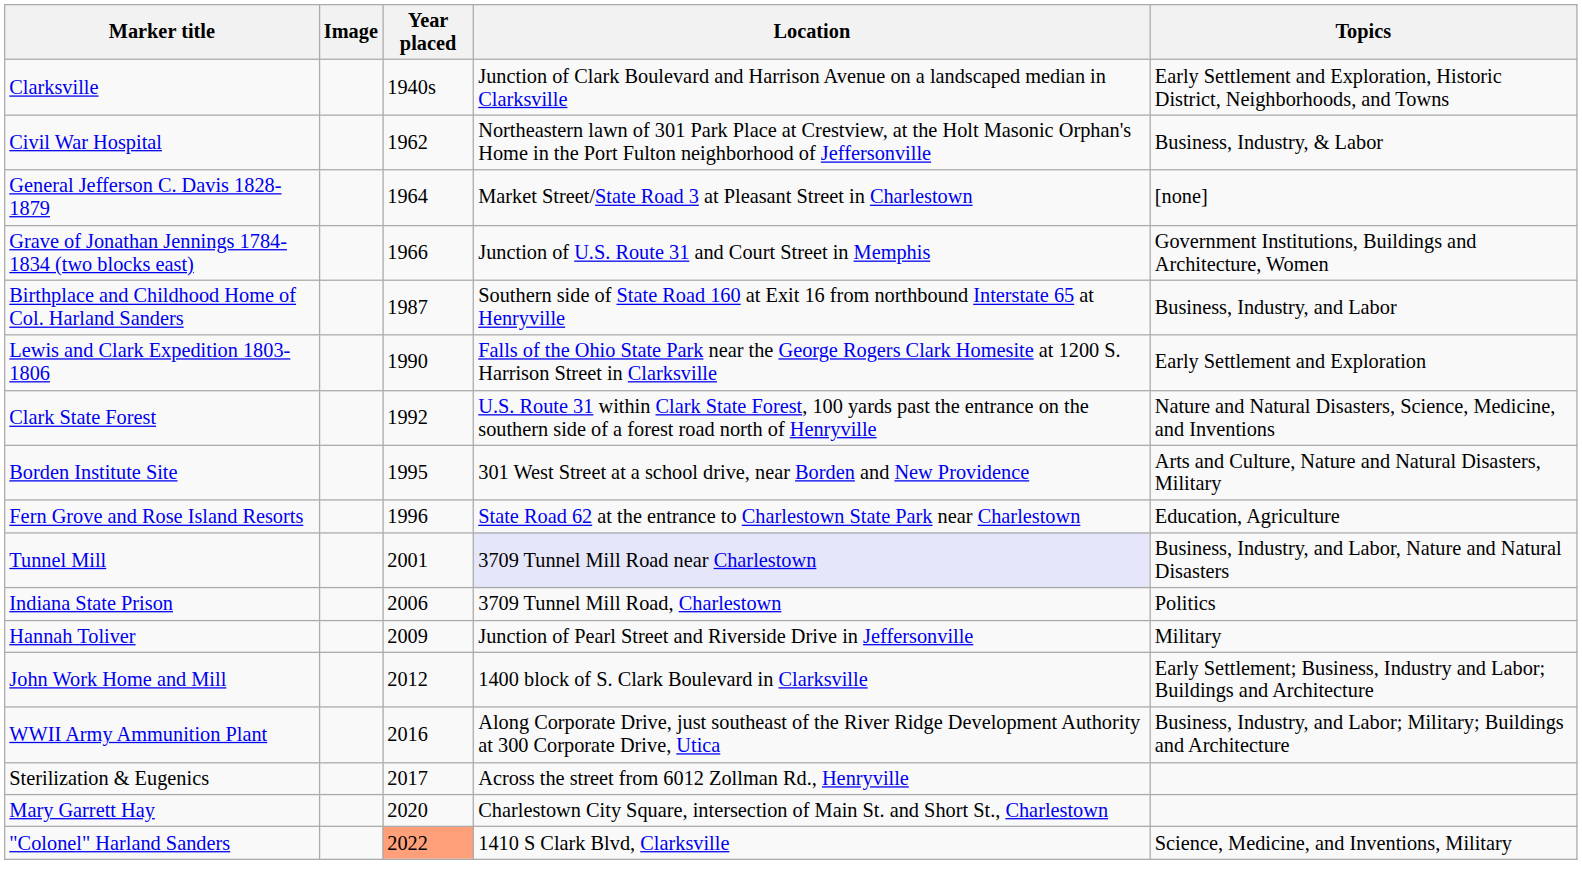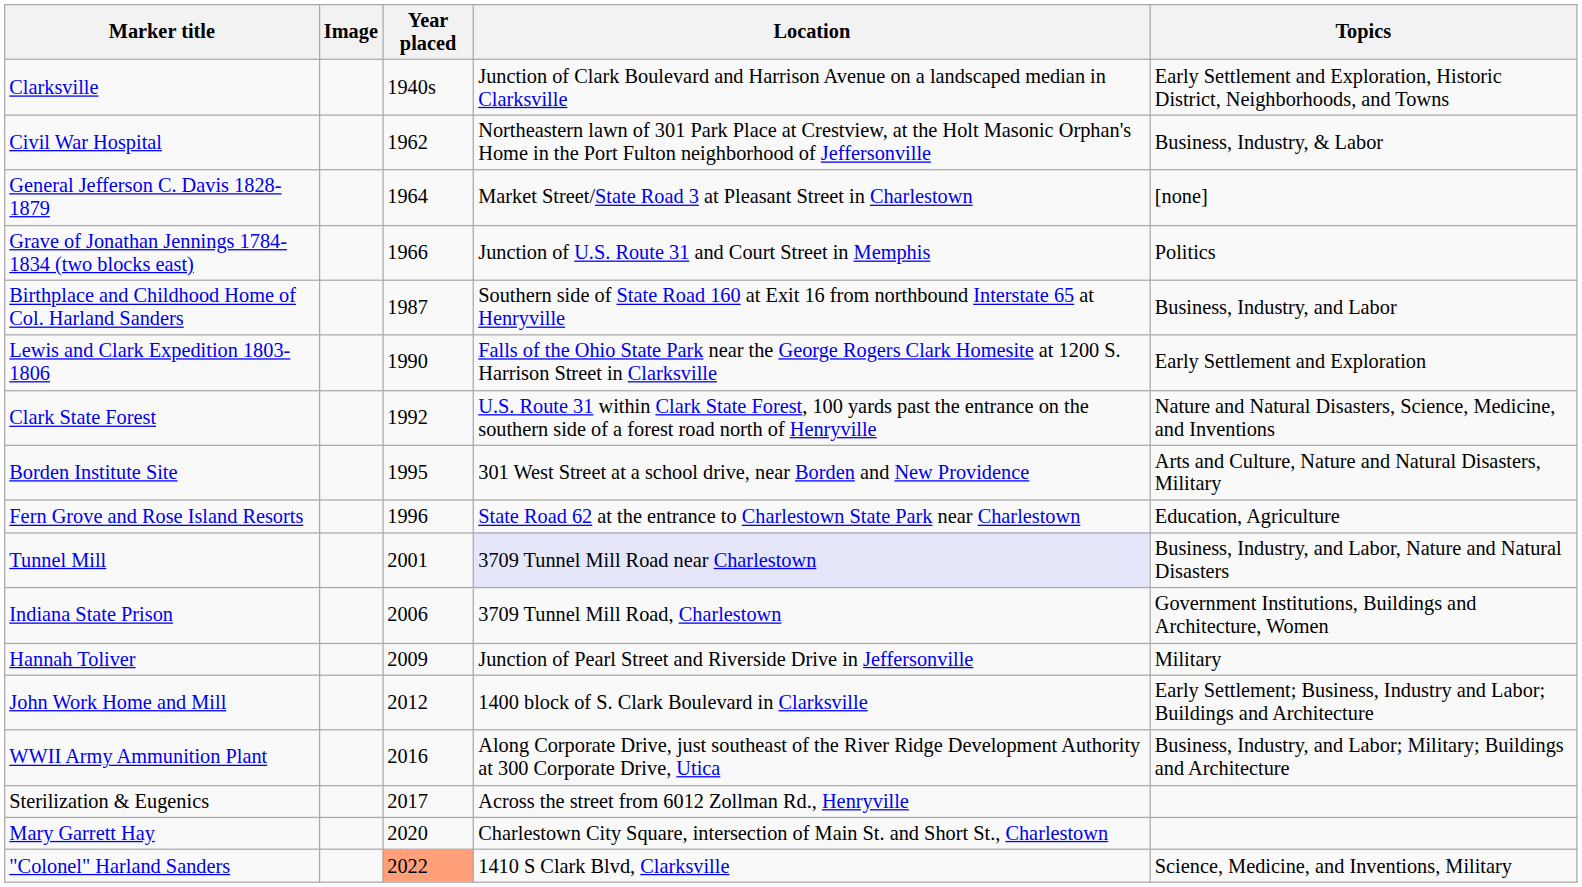Grave of Jonathan Jennings 1784-1834 (two blocks east) | Topics: Government Institutions, Buildings and Architecture, Women -> Politics
Indiana State Prison | Topics: Politics -> Government Institutions, Buildings and Architecture, Women
